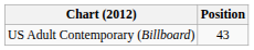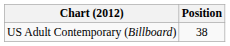US Adult Contemporary (Billboard) | Position: 43 -> 38
